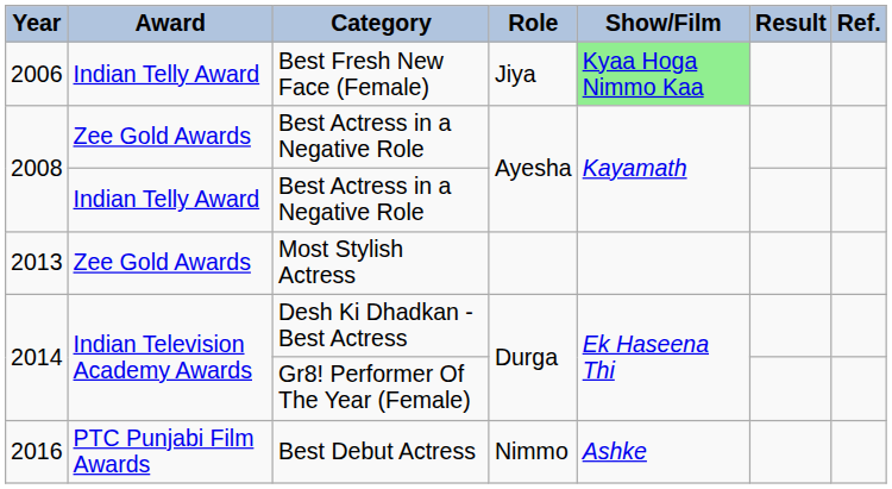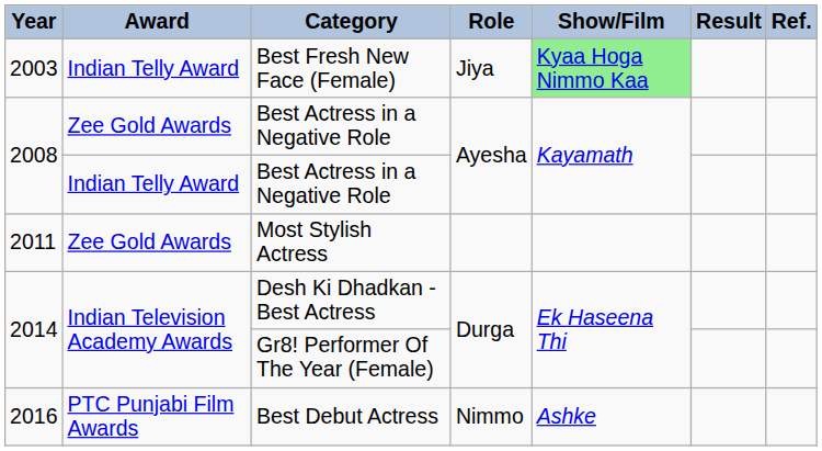Best Fresh New Face (Female) | Year: 2006 -> 2003
Most Stylish Actress | Year: 2013 -> 2011
